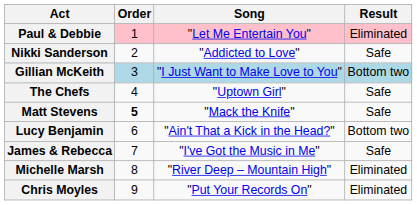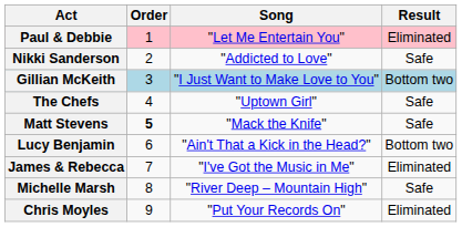James & Rebecca | Result: Safe -> Eliminated
Michelle Marsh | Result: Eliminated -> Safe
